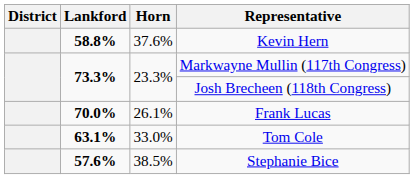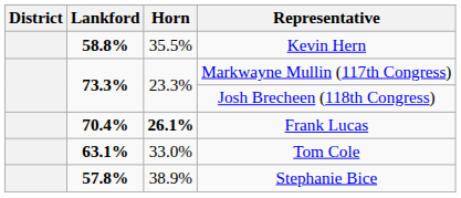Kevin Hern | Horn: 37.6% -> 35.5%
Frank Lucas | Lankford: 70.0% -> 70.4%
Frank Lucas | Horn: normal -> bold
Stephanie Bice | Lankford: 57.6% -> 57.8%
Stephanie Bice | Horn: 38.5% -> 38.9%
